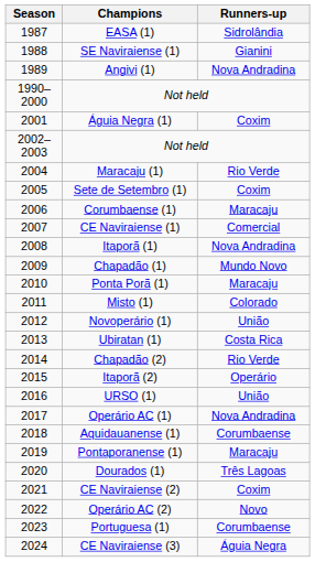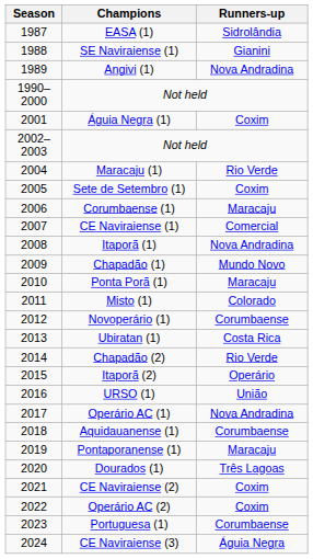Novoperário (1) | Runners-up: União -> Corumbaense
Operário AC (2) | Runners-up: Novo -> Coxim
